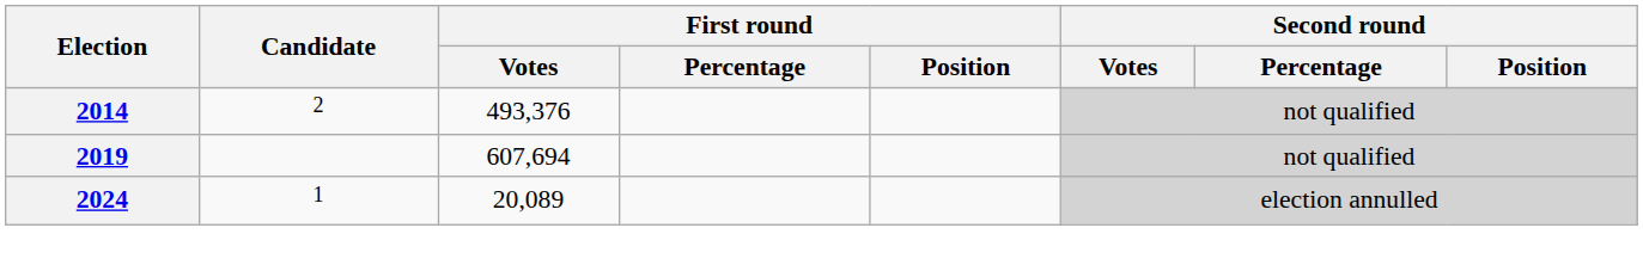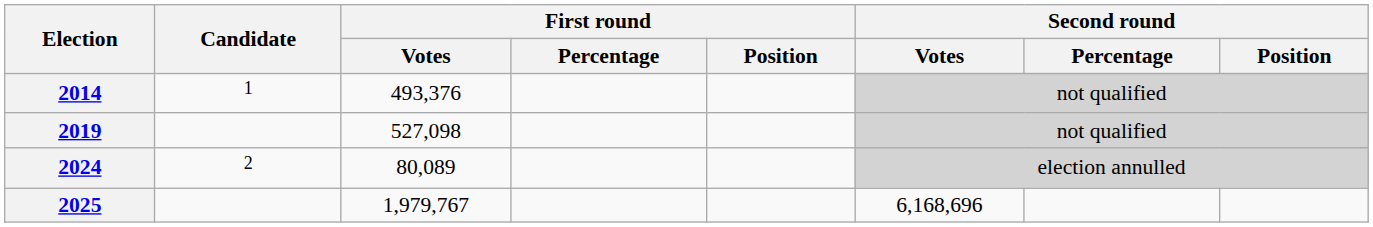2014 | Candidate: 2 -> 1
2019 | First round / Votes: 607,694 -> 527,098
2024 | Candidate: 1 -> 2
2024 | First round / Votes: 20,089 -> 80,089
+ row: 2025 | 1,979,767 | 6,168,696
